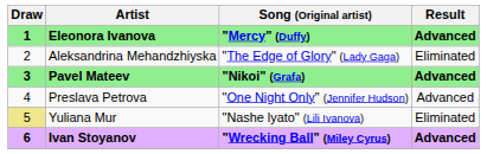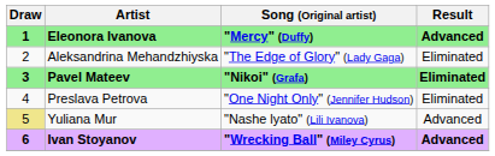Pavel Mateev | Result: Advanced -> Eliminated
Preslava Petrova | Result: Advanced -> Eliminated
Yuliana Mur | Result: Eliminated -> Advanced
